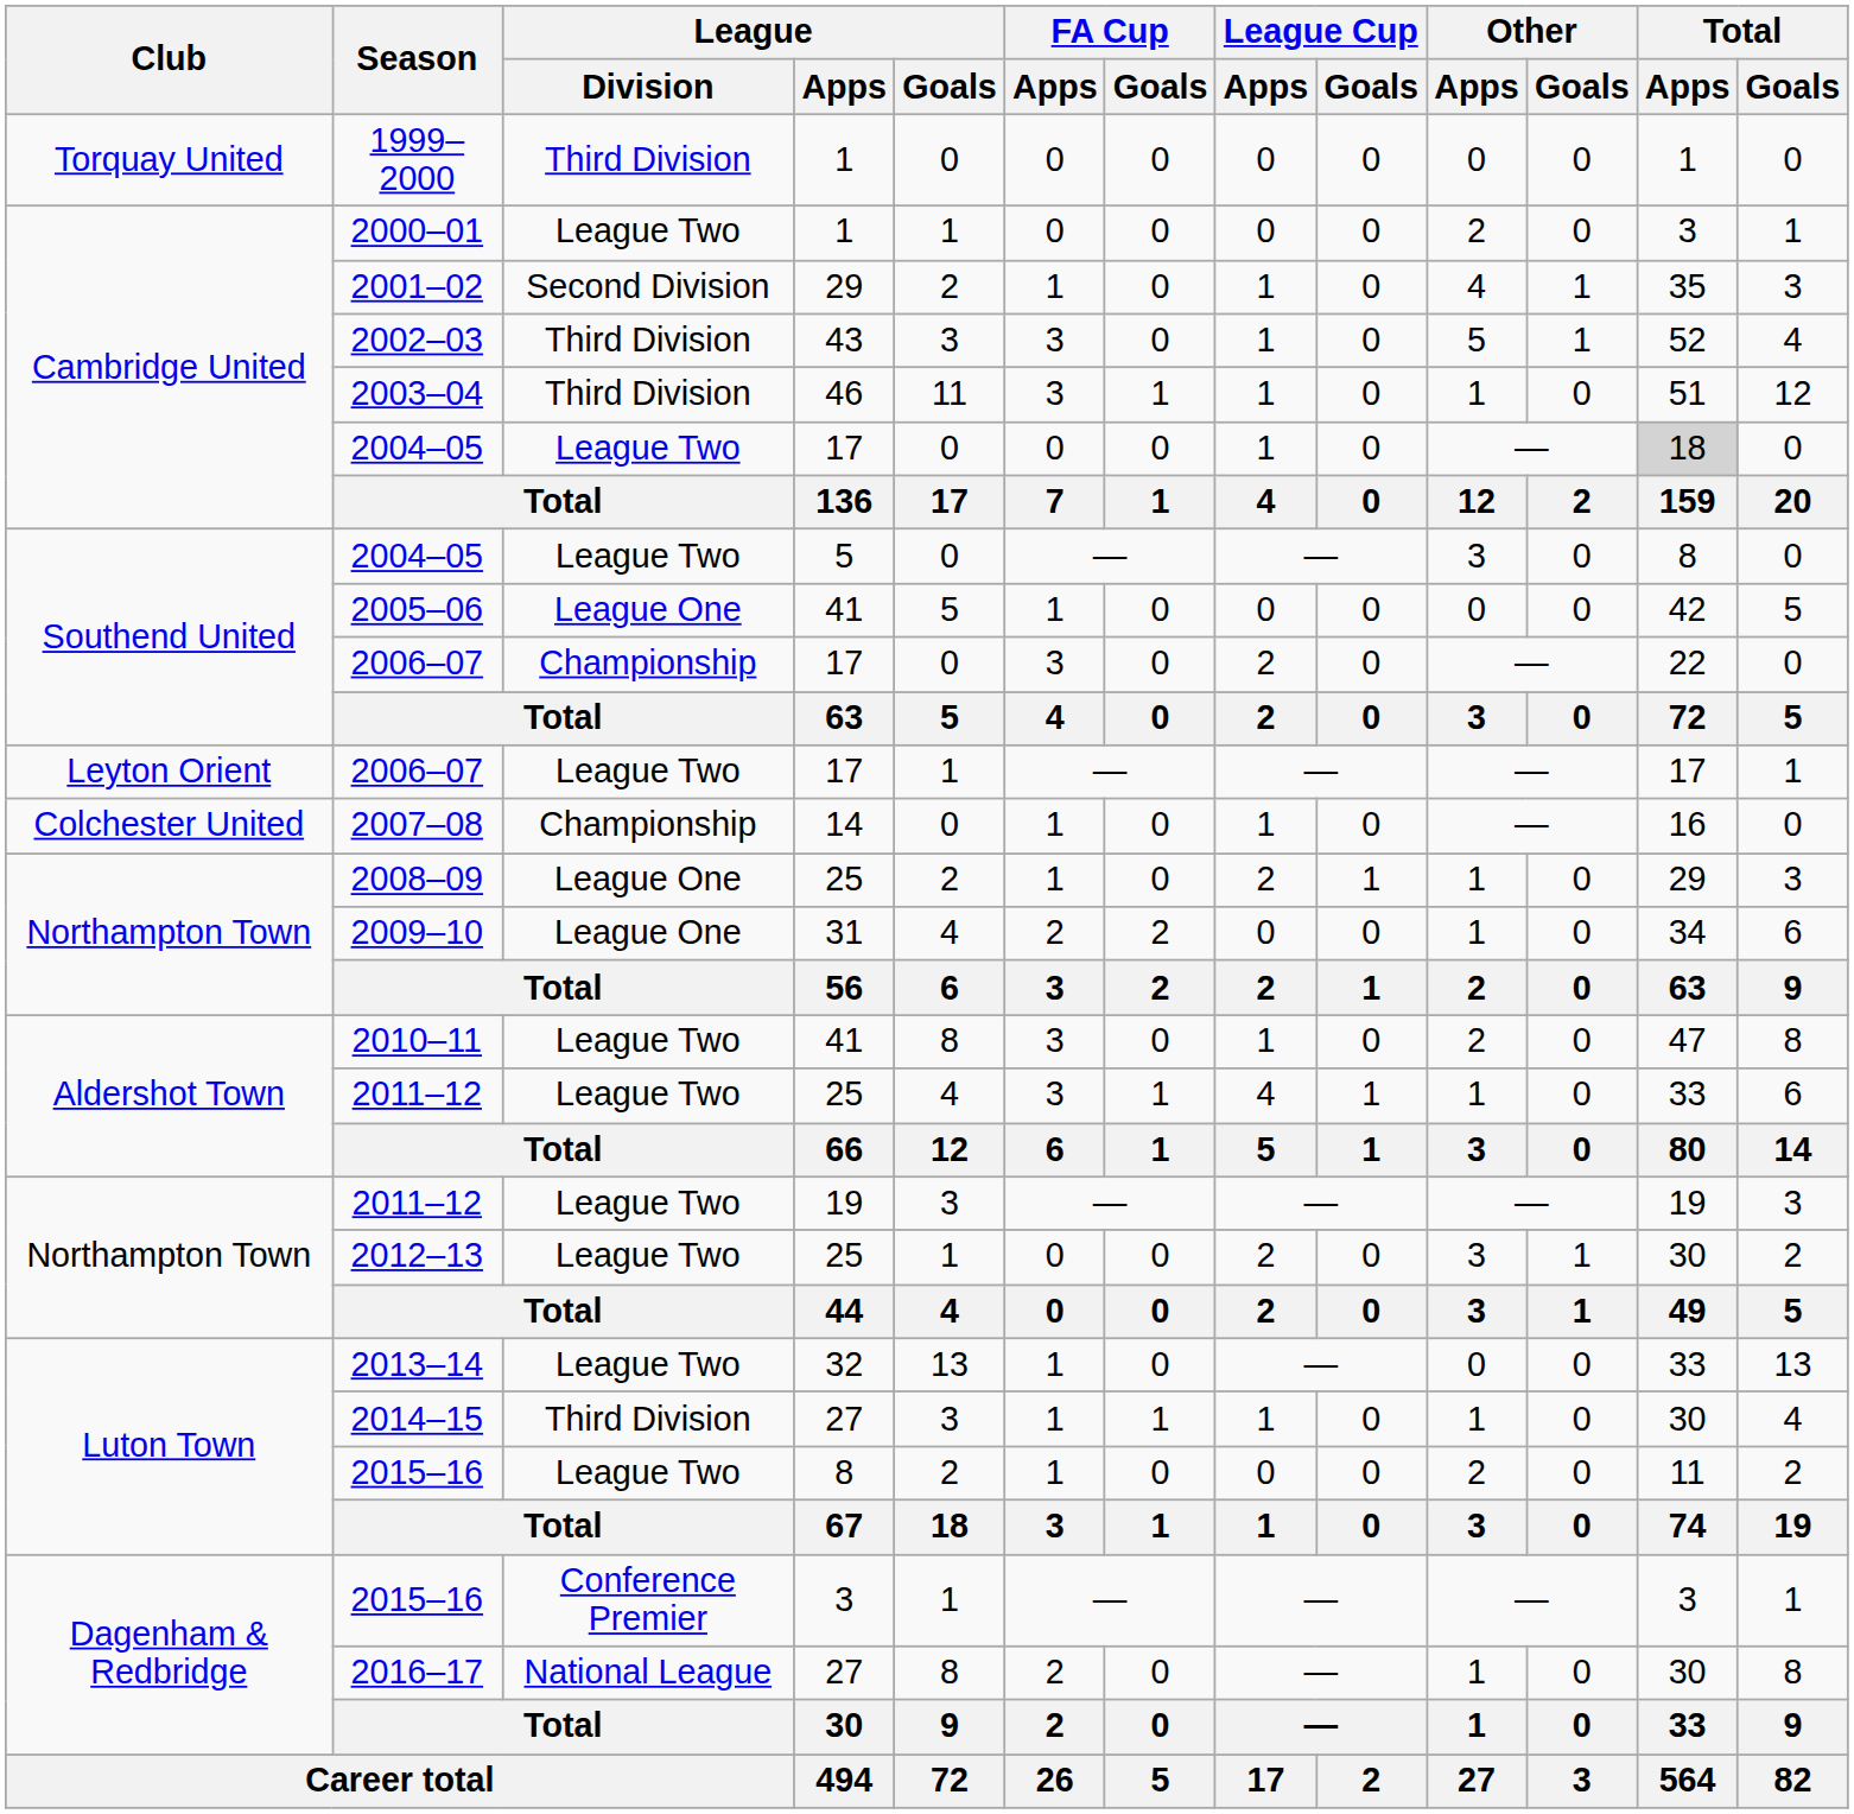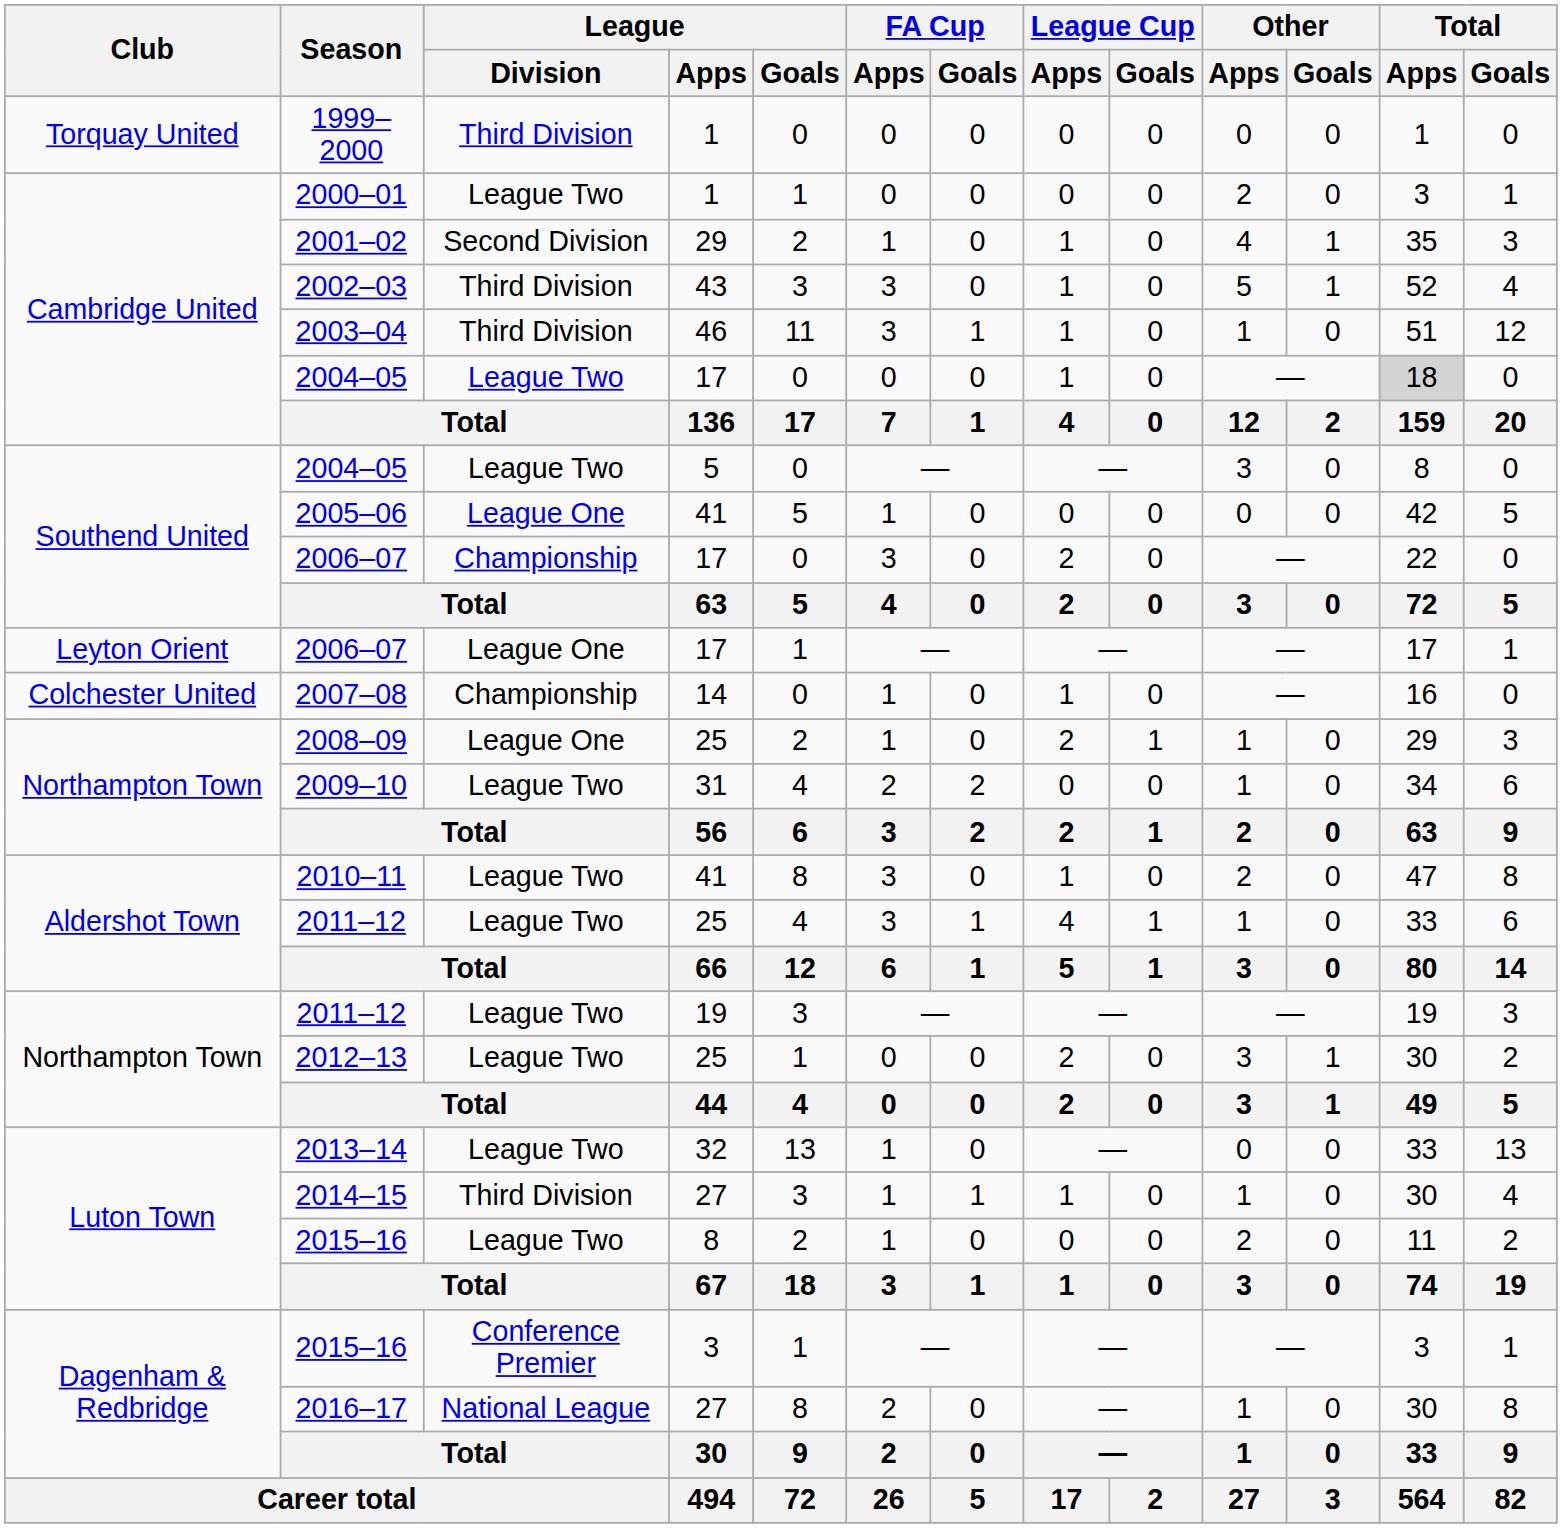Leyton Orient / 2006–07 | League / Division: League Two -> League One
2009–10 | League / Division: League One -> League Two
